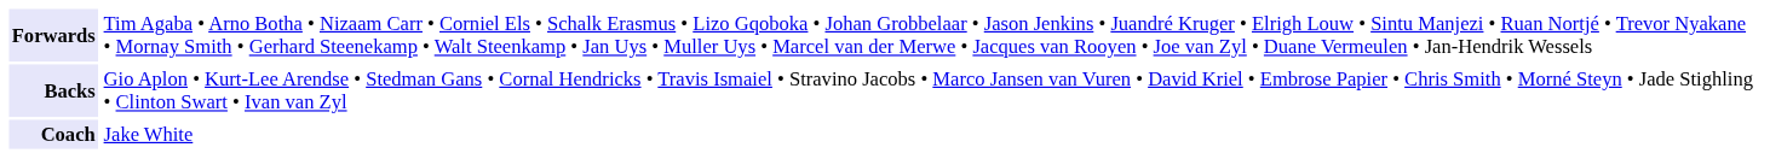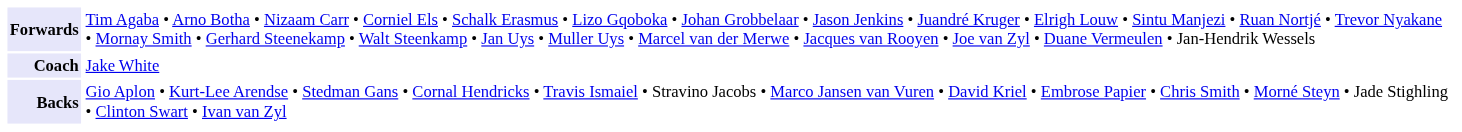rows swapped: Backs <-> Coach
